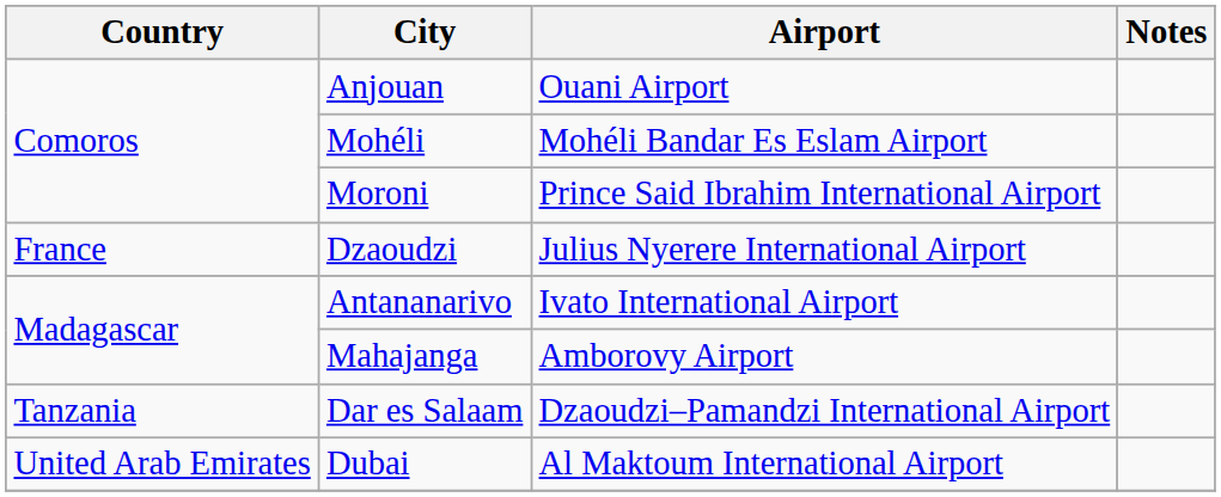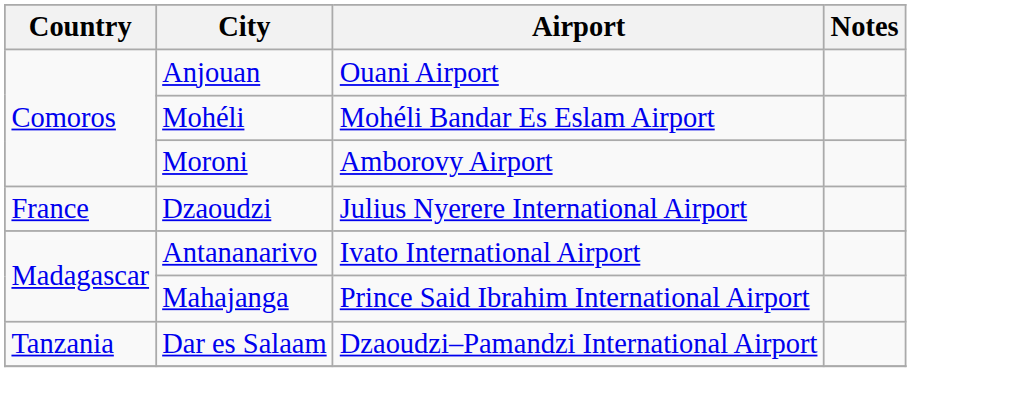Moroni | Airport: Prince Said Ibrahim International Airport -> Amborovy Airport
Mahajanga | Airport: Amborovy Airport -> Prince Said Ibrahim International Airport
- row: United Arab Emirates | Dubai | Al Maktoum International Airport
